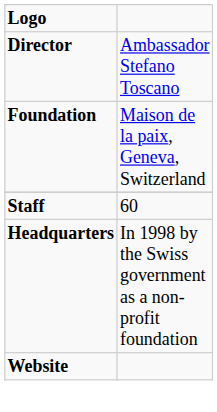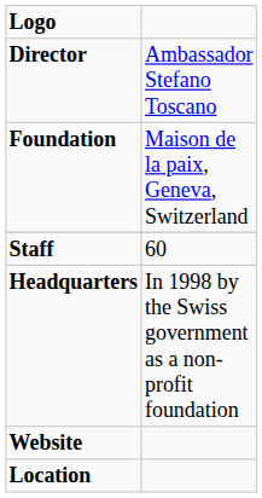+ row: Location
